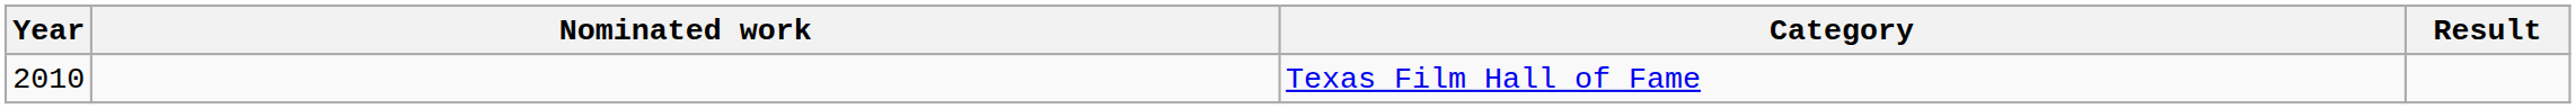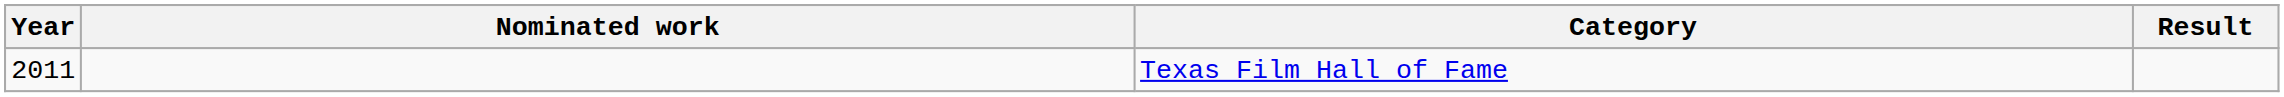Texas Film Hall of Fame | Year: 2010 -> 2011
